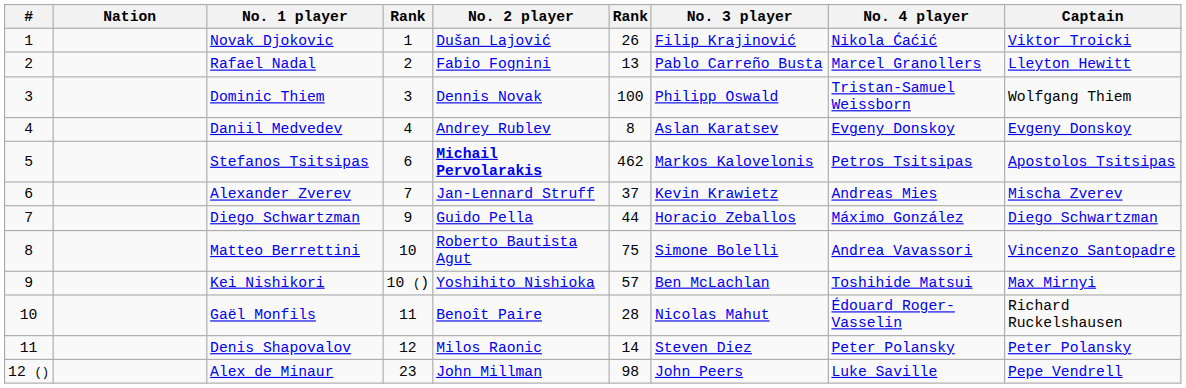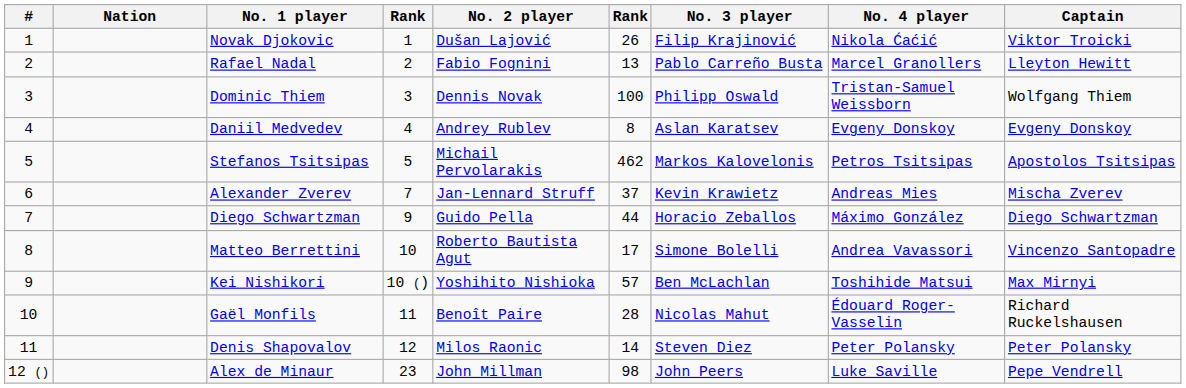Stefanos Tsitsipas | column 4: 6 -> 5
Stefanos Tsitsipas | No. 2 player: bold -> normal
Matteo Berrettini | column 6: 75 -> 17
